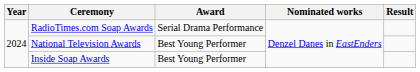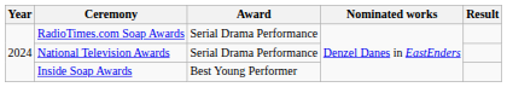National Television Awards | Award: Best Young Performer -> Serial Drama Performance
